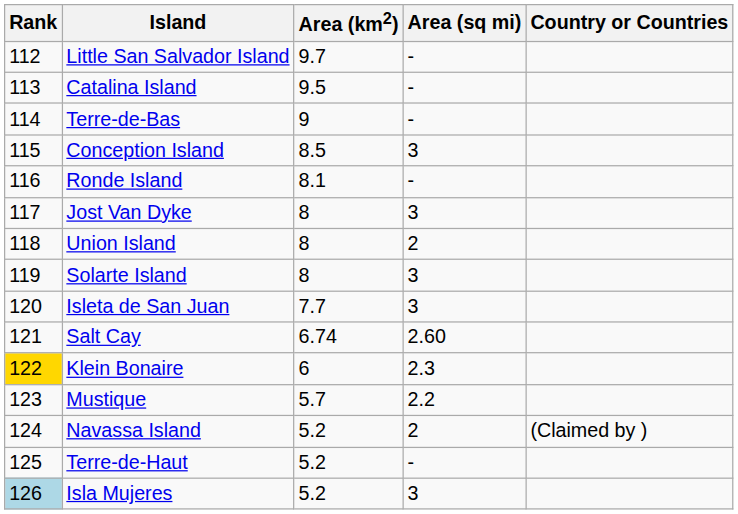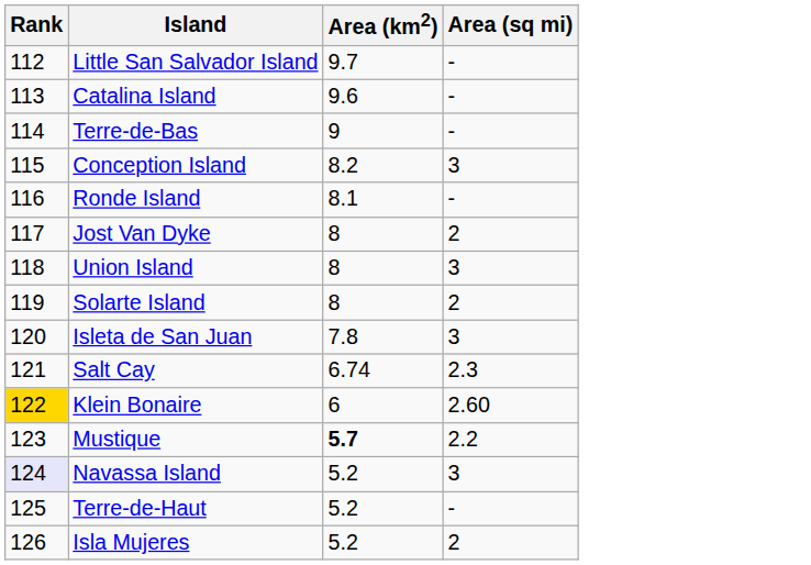- column: Country or Countries | (Claimed by )
Catalina Island | Area (km2): 9.5 -> 9.6
Conception Island | Area (km2): 8.5 -> 8.2
Jost Van Dyke | Area (sq mi): 3 -> 2
Union Island | Area (sq mi): 2 -> 3
Solarte Island | Area (sq mi): 3 -> 2
Isleta de San Juan | Area (km2): 7.7 -> 7.8
Salt Cay | Area (sq mi): 2.60 -> 2.3
Klein Bonaire | Area (sq mi): 2.3 -> 2.60
Mustique | Area (km2): normal -> bold
Navassa Island | Rank: no background -> lavender background
Navassa Island | Area (sq mi): 2 -> 3
Isla Mujeres | Rank: lightblue background -> no background
Isla Mujeres | Area (sq mi): 3 -> 2
